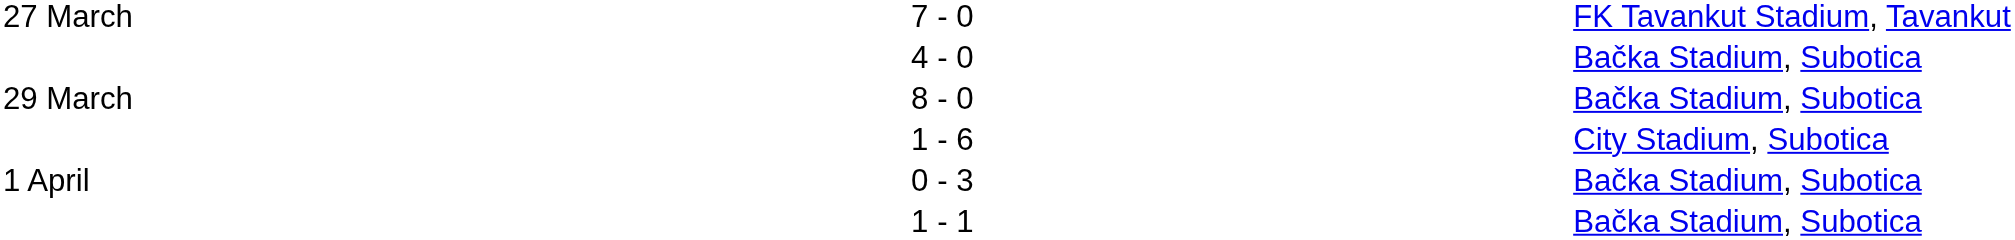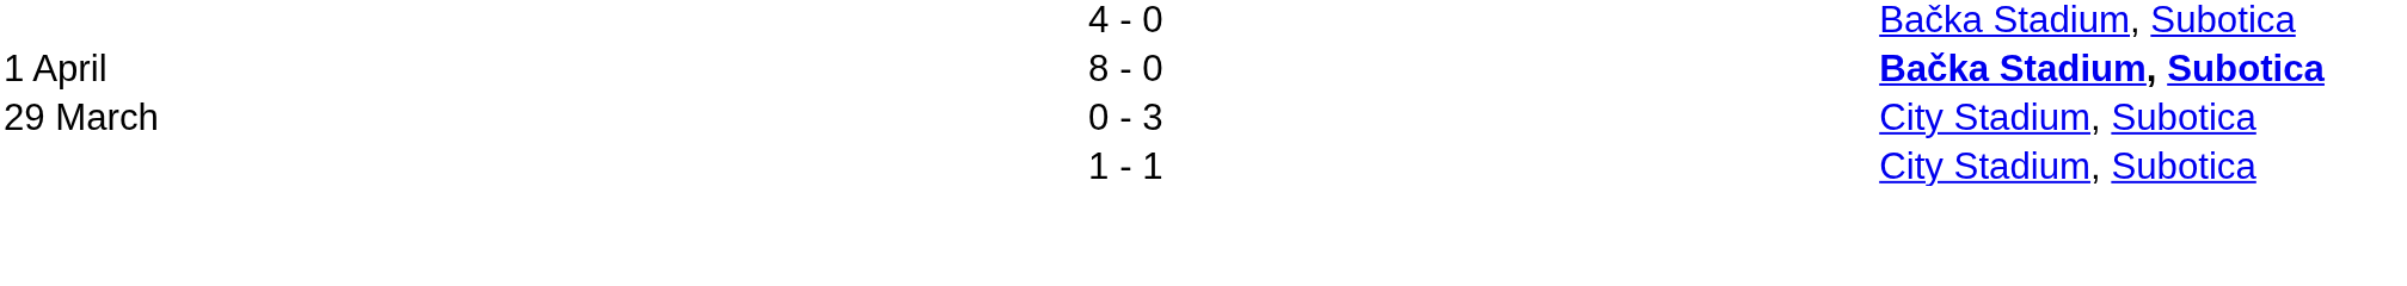- row: 27 March | 7 - 0 | FK Tavankut Stadium, Tavankut
8 - 0 | column 1: 29 March -> 1 April
8 - 0 | column 5: normal -> bold
- row: 1 - 6 | City Stadium, Subotica
0 - 3 | column 1: 1 April -> 29 March
0 - 3 | column 5: Bačka Stadium, Subotica -> City Stadium, Subotica
1 - 1 | column 5: Bačka Stadium, Subotica -> City Stadium, Subotica
